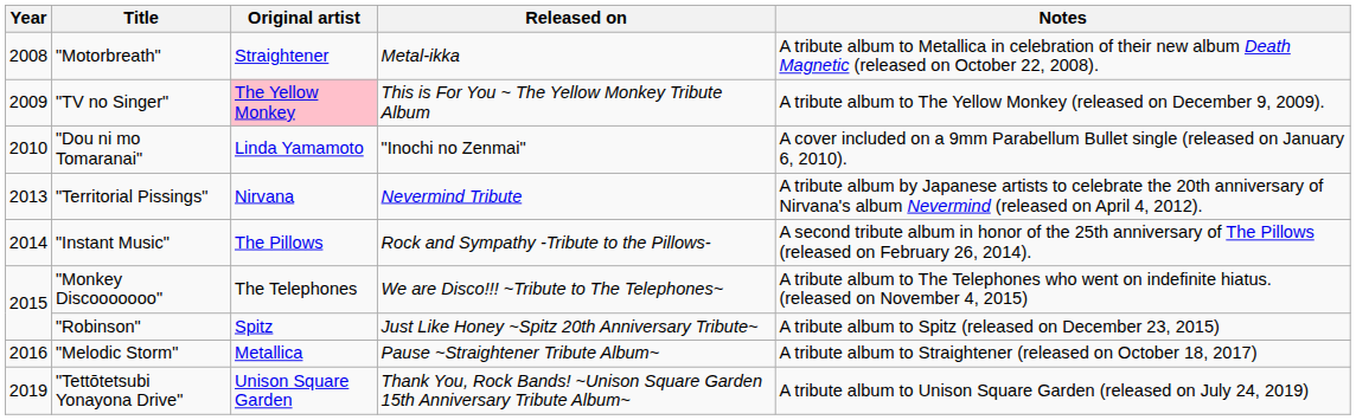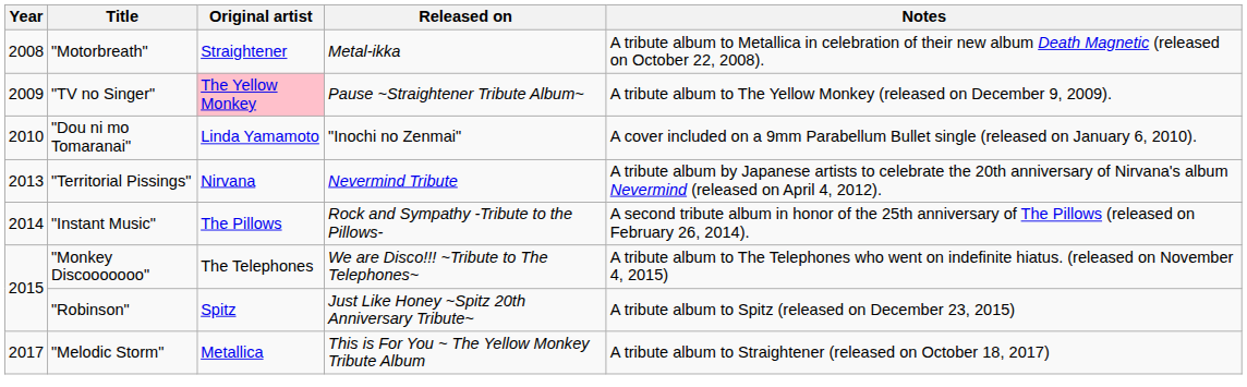"TV no Singer" | Released on: This is For You ~ The Yellow Monkey Tribute Album -> Pause ~Straightener Tribute Album~
"Melodic Storm" | Year: 2016 -> 2017
"Melodic Storm" | Released on: Pause ~Straightener Tribute Album~ -> This is For You ~ The Yellow Monkey Tribute Album
- row: 2019 | "Tettōtetsubi Yonayona Drive" | Unison Square Garden | Thank You, Rock Bands! ~Unison Square Garden 15th Anniversary Tribute Album~ | A tribute album to Unison Square Garden (released on July 24, 2019)
